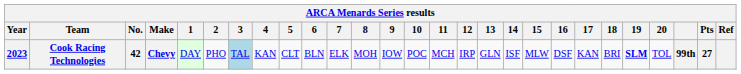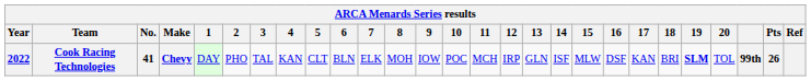Cook Racing Technologies | Year: 2023 -> 2022
Cook Racing Technologies | No.: 42 -> 41
Cook Racing Technologies | 3: lightblue background -> no background
Cook Racing Technologies | Pts: 27 -> 26
